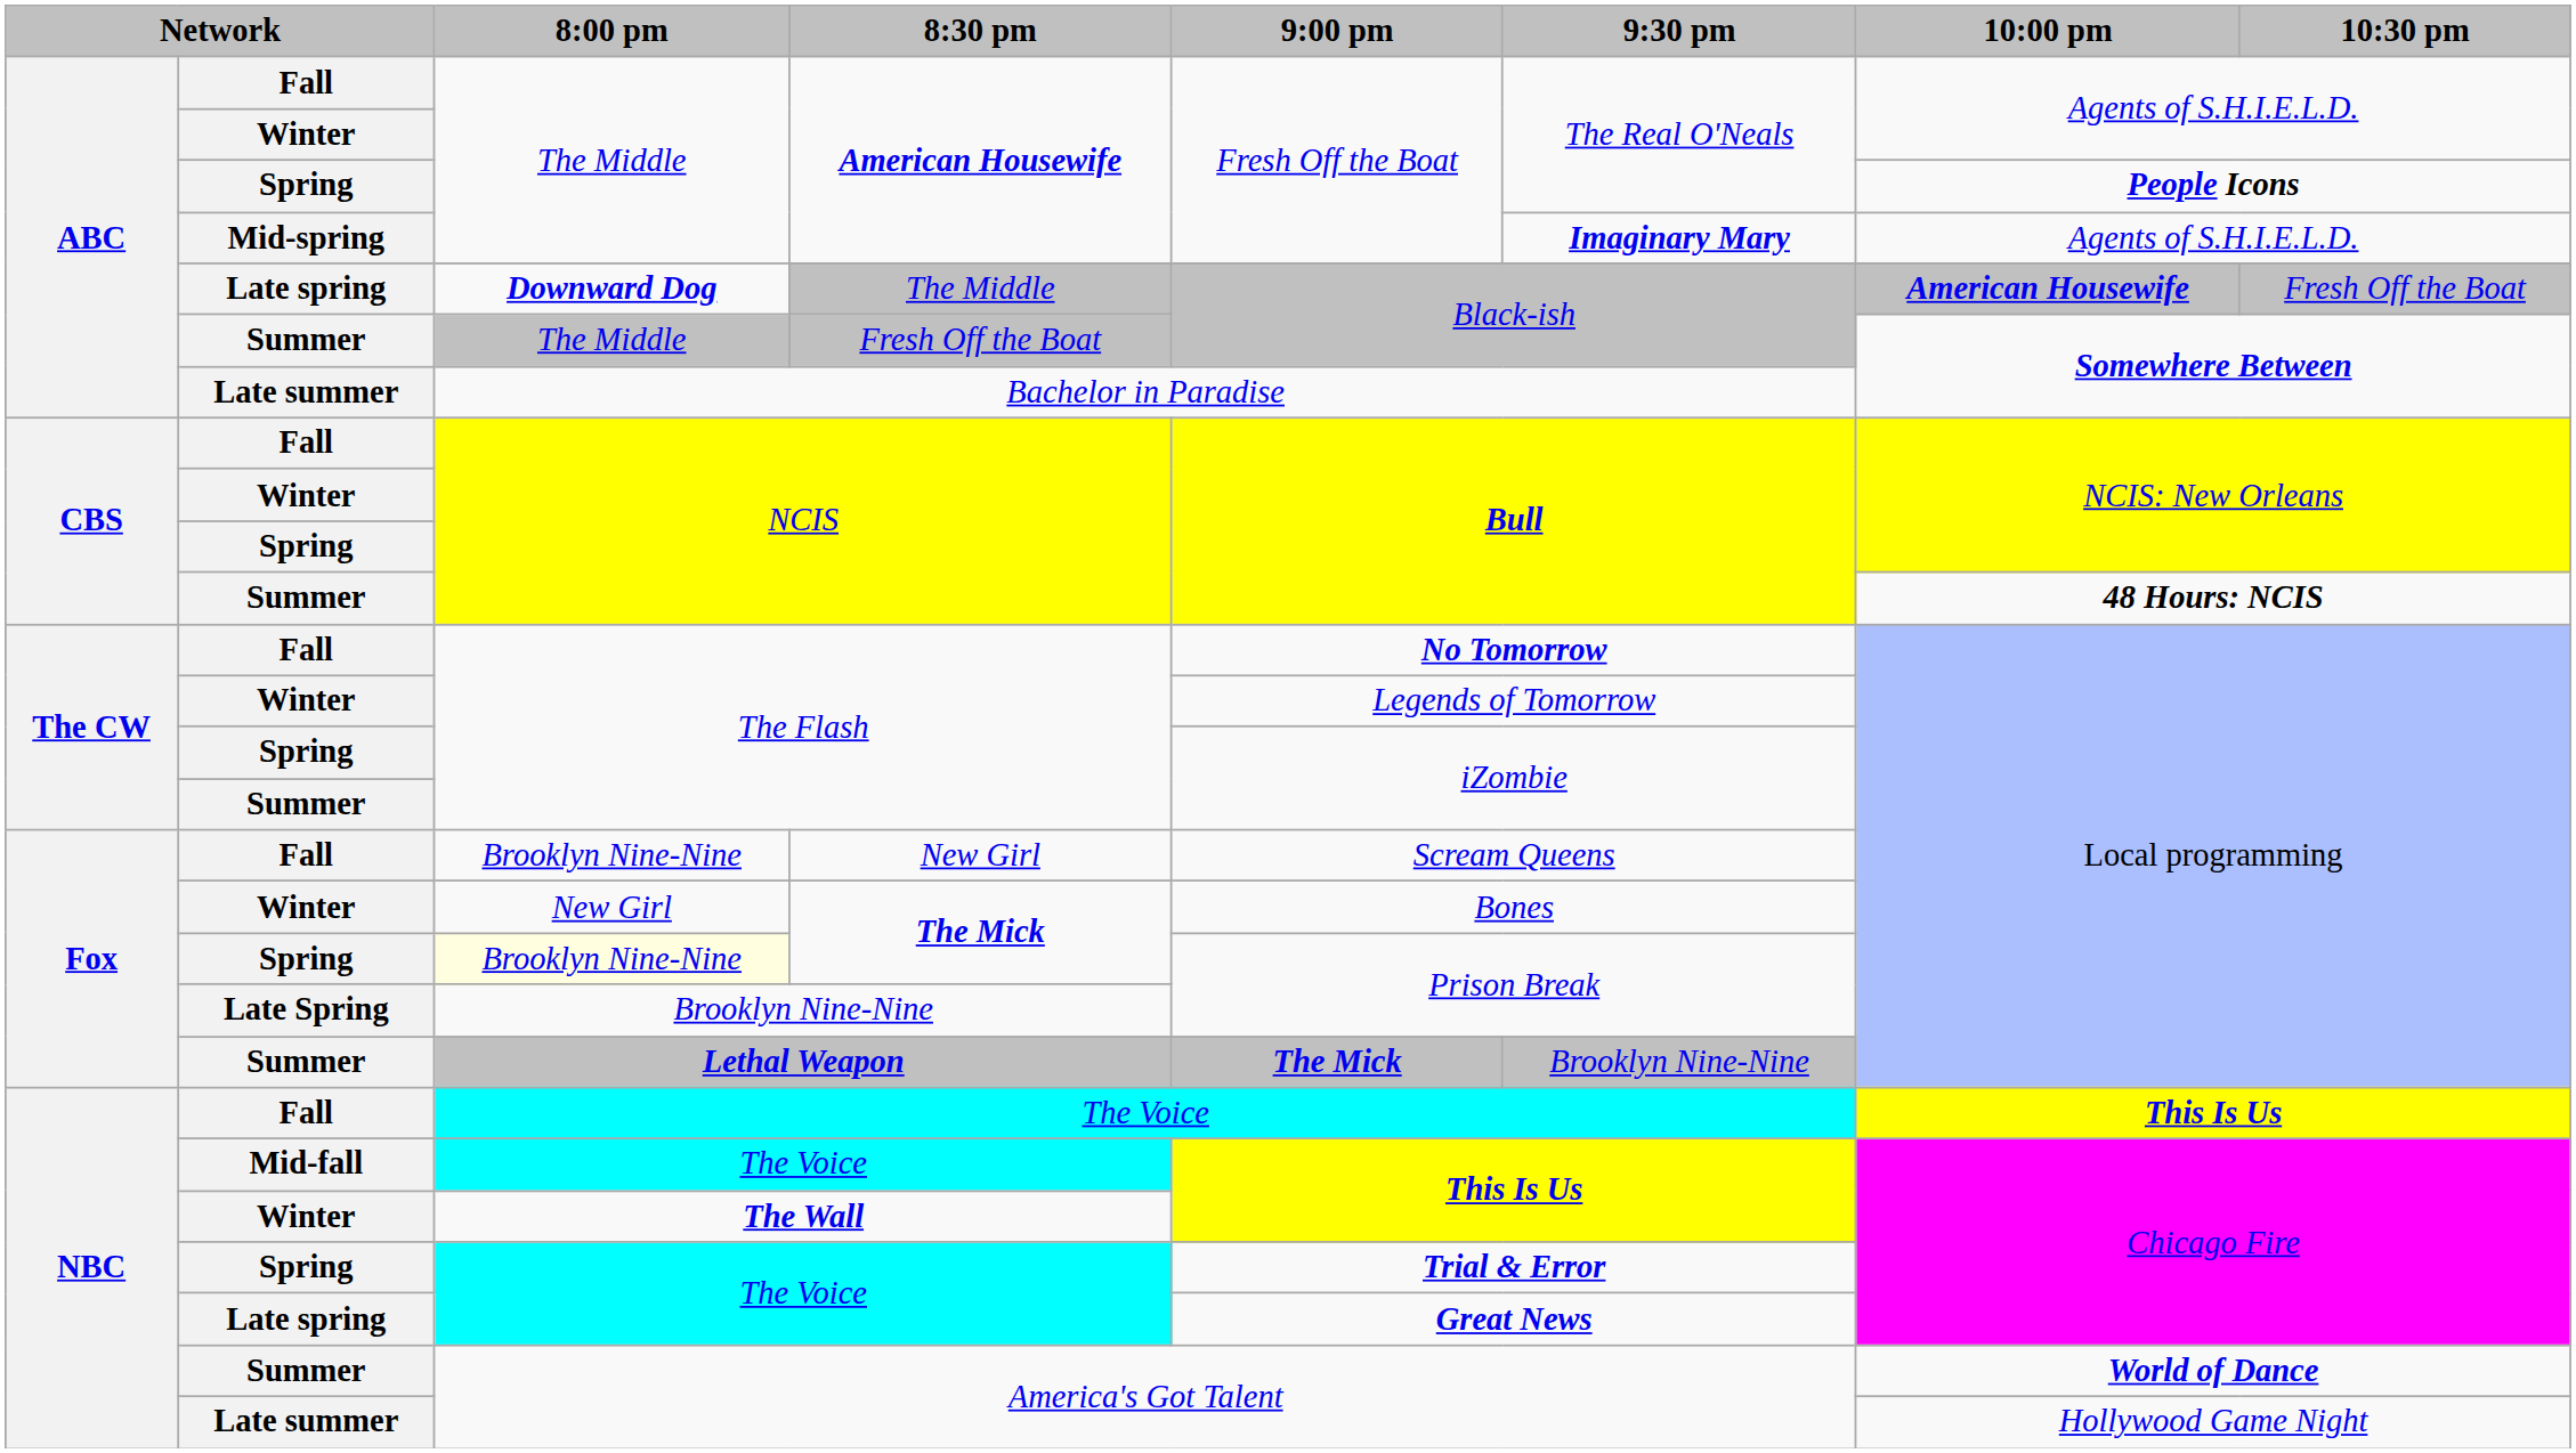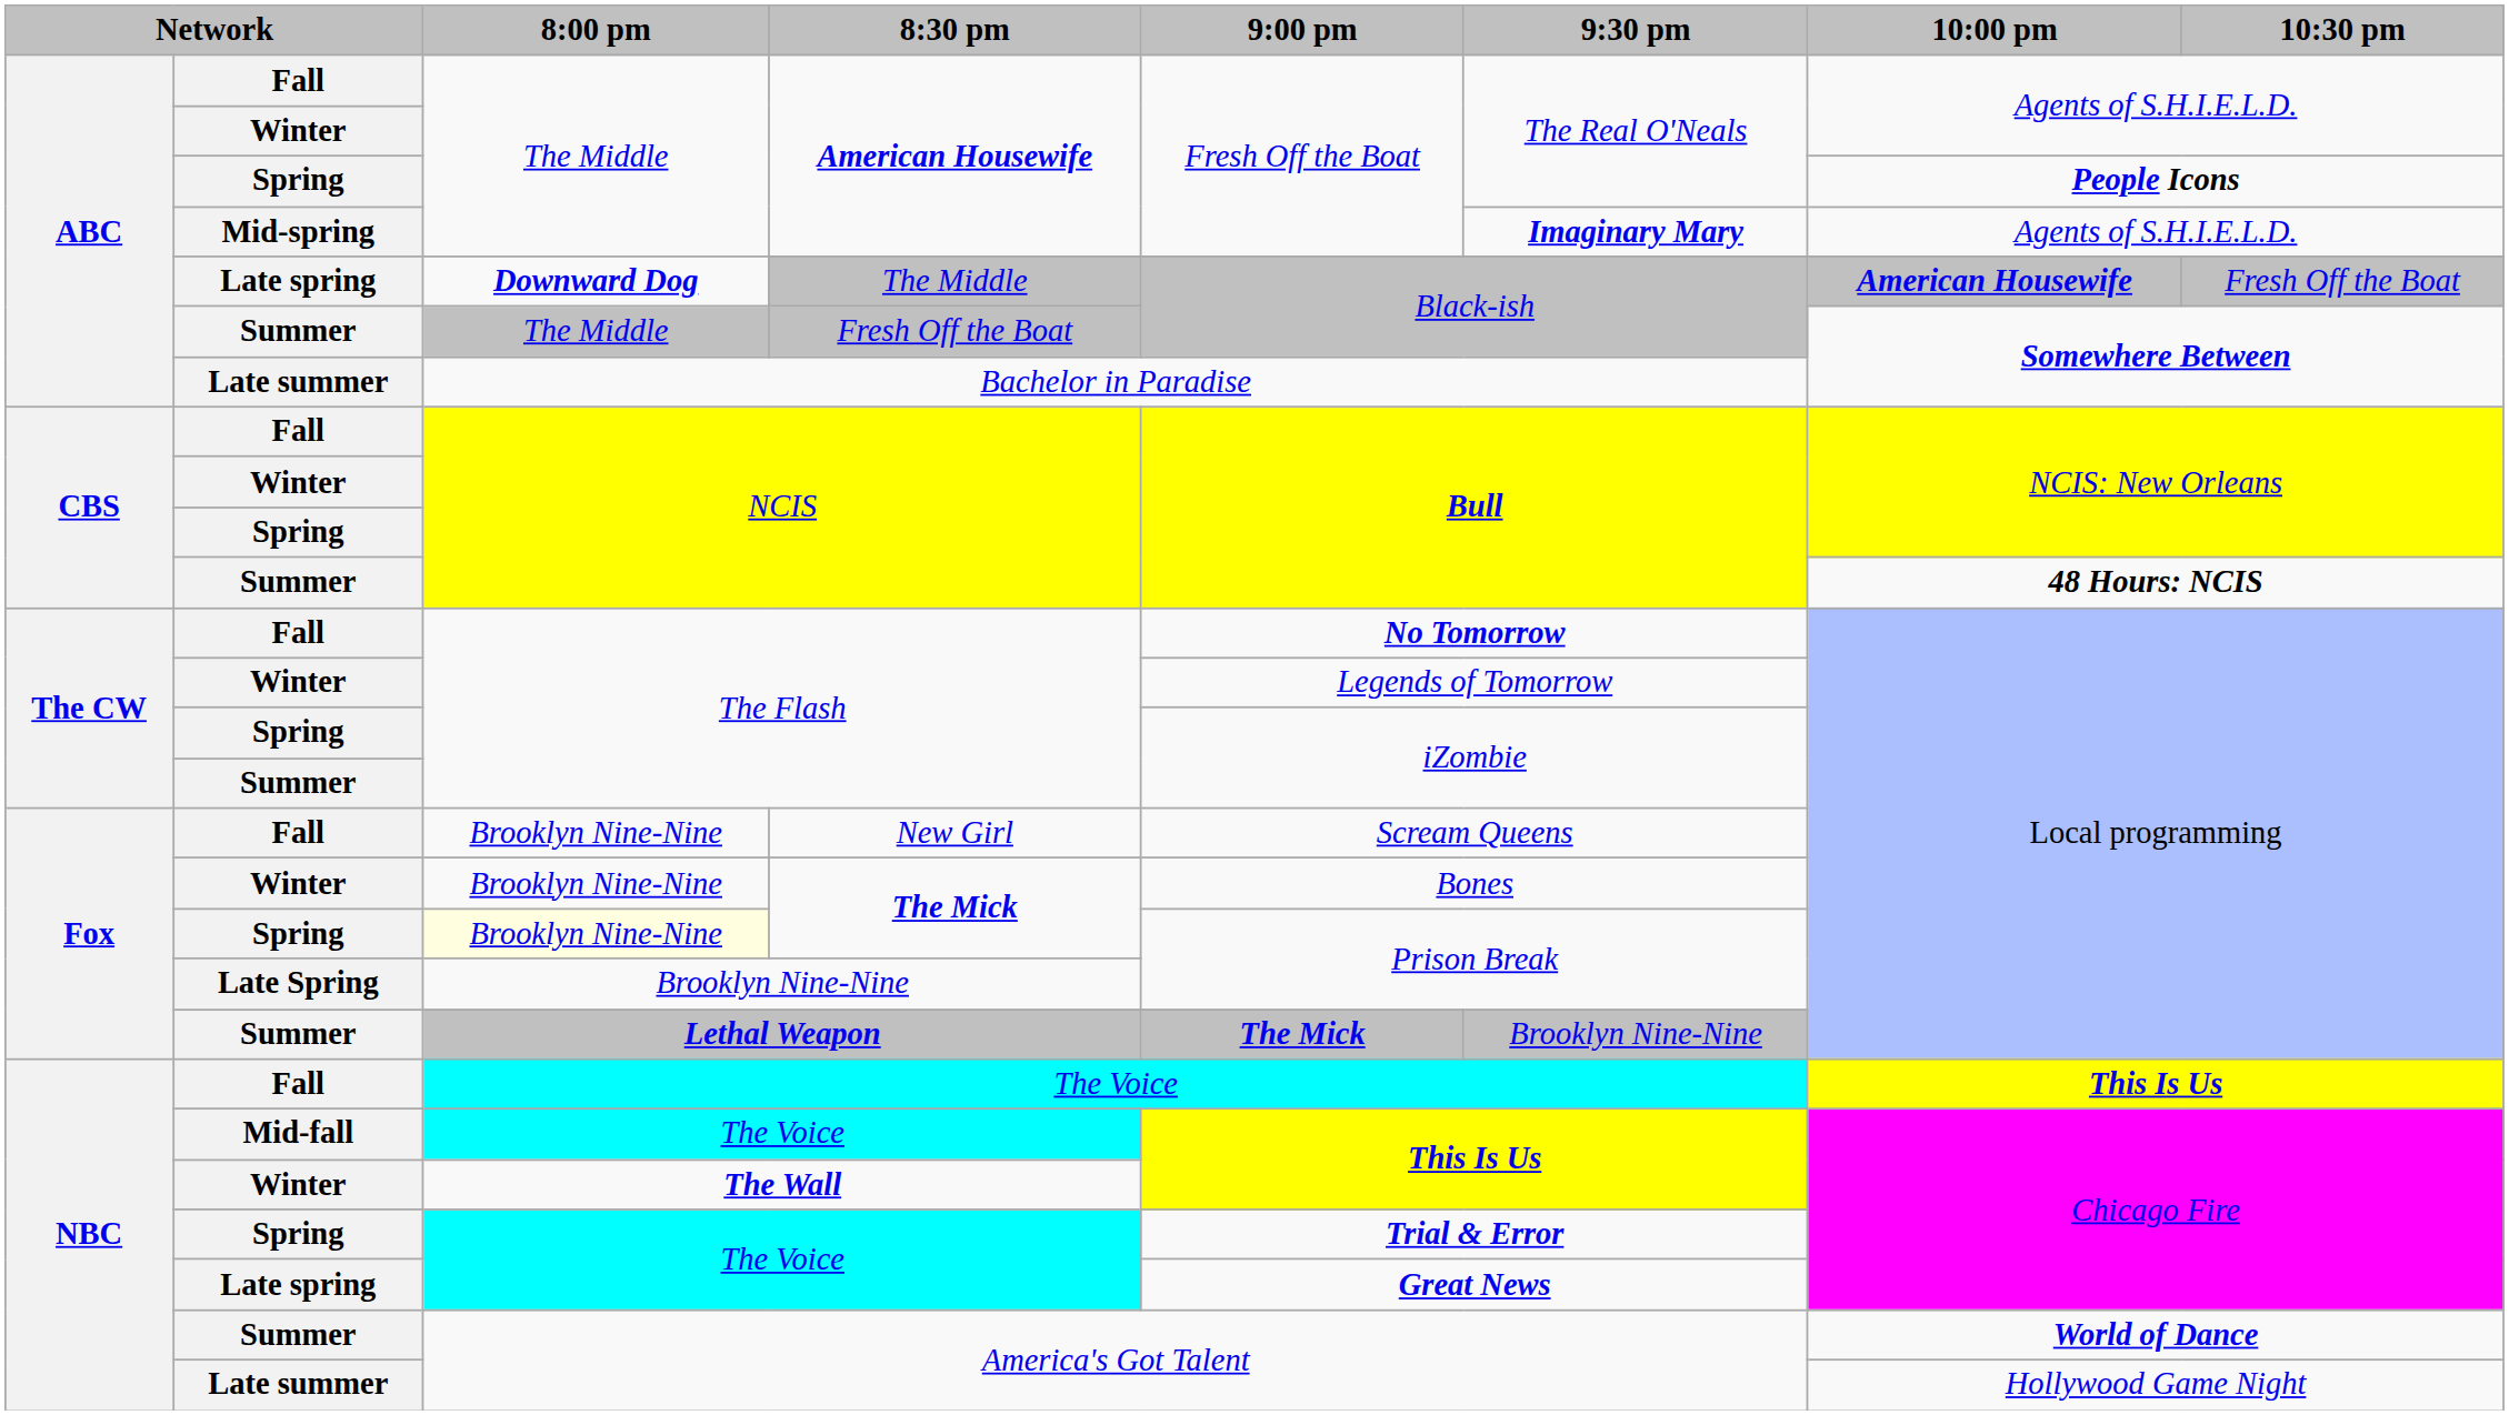Winter / The Mick | 8:00 pm: New Girl -> Brooklyn Nine-Nine
